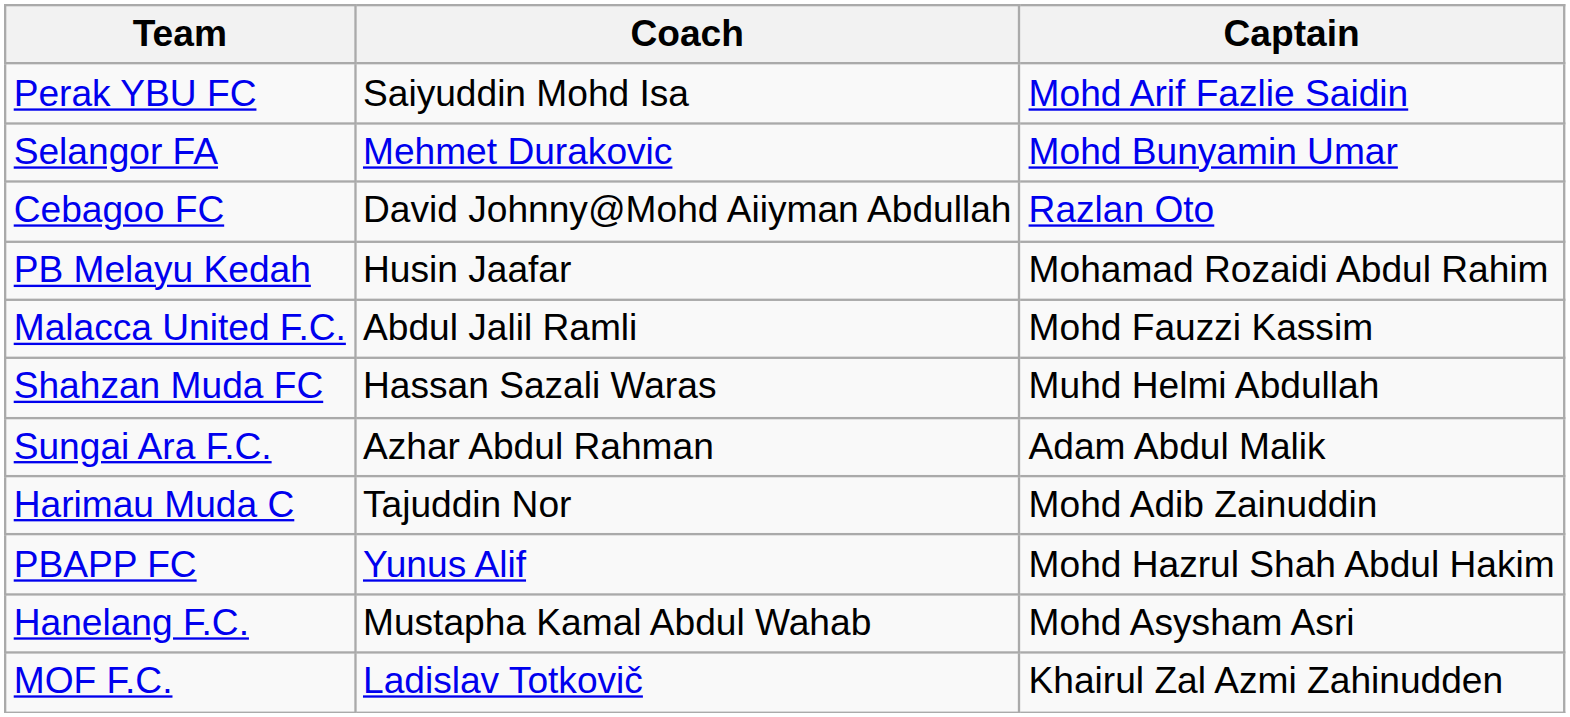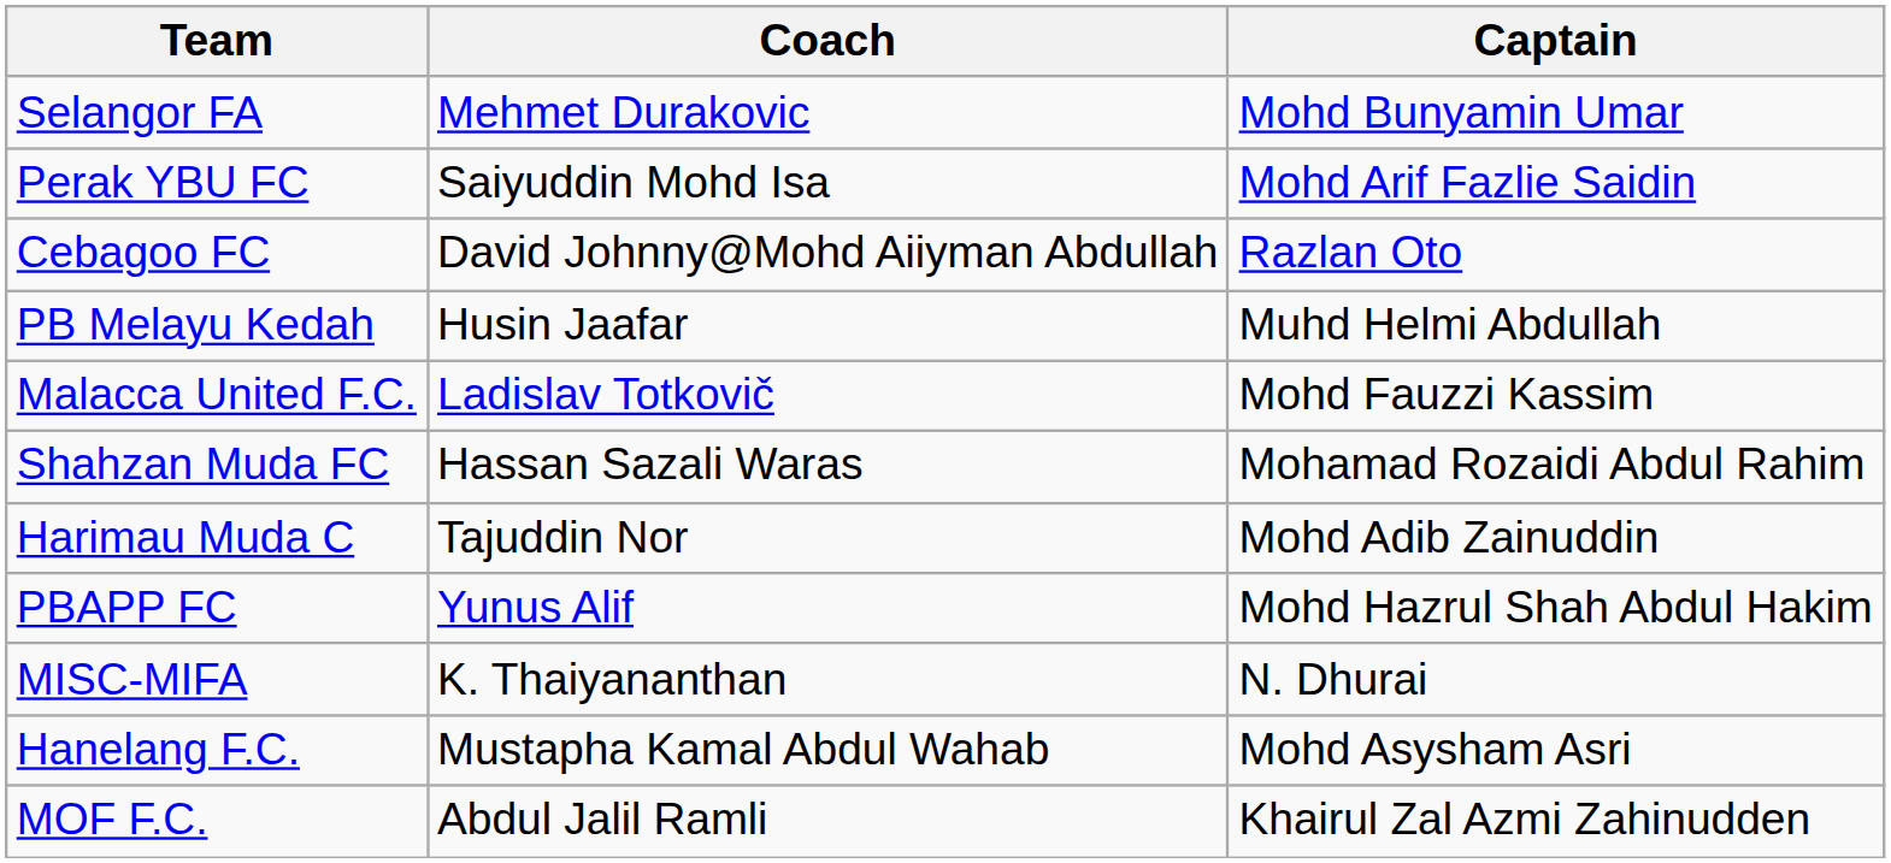rows swapped: Perak YBU FC <-> Selangor FA
PB Melayu Kedah | Captain: Mohamad Rozaidi Abdul Rahim -> Muhd Helmi Abdullah
Malacca United F.C. | Coach: Abdul Jalil Ramli -> Ladislav Totkovič
Shahzan Muda FC | Captain: Muhd Helmi Abdullah -> Mohamad Rozaidi Abdul Rahim
- row: Sungai Ara F.C. | Azhar Abdul Rahman | Adam Abdul Malik
+ row: MISC-MIFA | K. Thaiyananthan | N. Dhurai
MOF F.C. | Coach: Ladislav Totkovič -> Abdul Jalil Ramli
